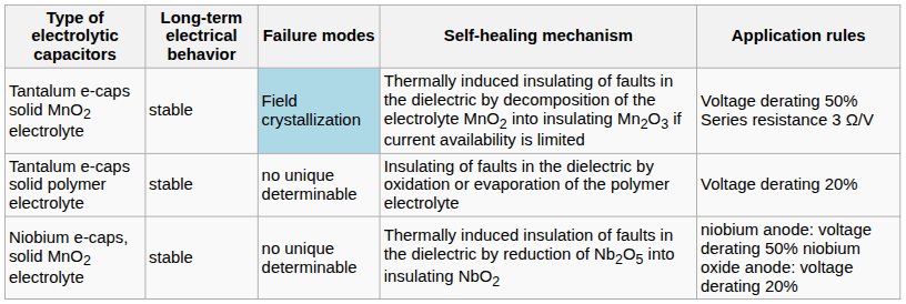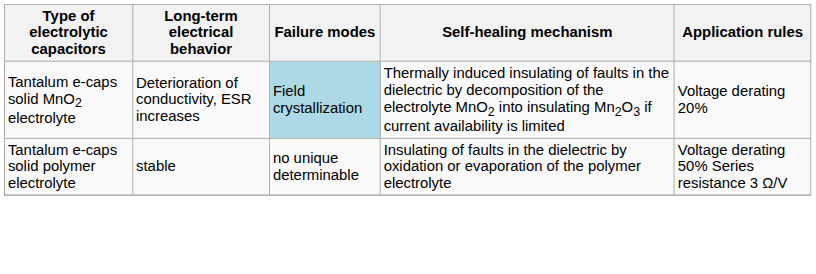Tantalum e-caps solid MnO2 electrolyte | Long-term electrical behavior: stable -> Deterioration of conductivity, ESR increases
Tantalum e-caps solid MnO2 electrolyte | Application rules: Voltage derating 50% Series resistance 3 Ω/V -> Voltage derating 20%
Tantalum e-caps solid polymer electrolyte | Application rules: Voltage derating 20% -> Voltage derating 50% Series resistance 3 Ω/V
- row: Niobium e-caps, solid MnO2 electrolyte | stable | no unique determinable | Thermally induced insulation of faults in the dielectric by reduction of Nb2O5 into insulating NbO2 | niobium anode: voltage derating 50% niobium oxide anode: voltage derating 20%
